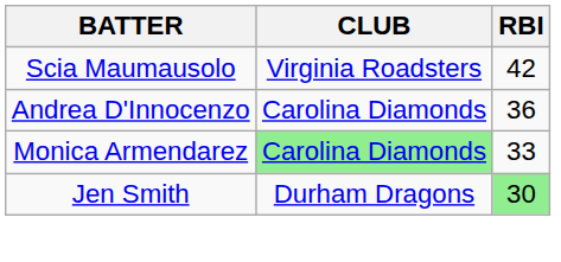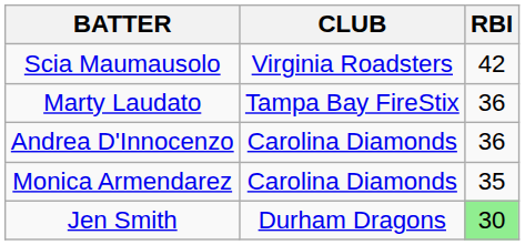+ row: Marty Laudato | Tampa Bay FireStix | 36
Monica Armendarez | CLUB: lightgreen background -> no background
Monica Armendarez | RBI: 33 -> 35
